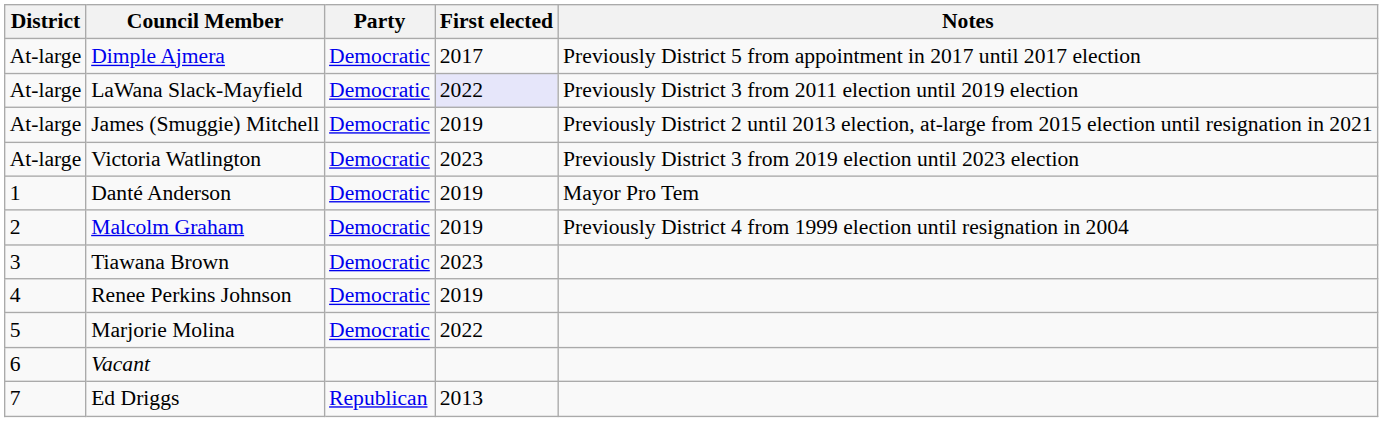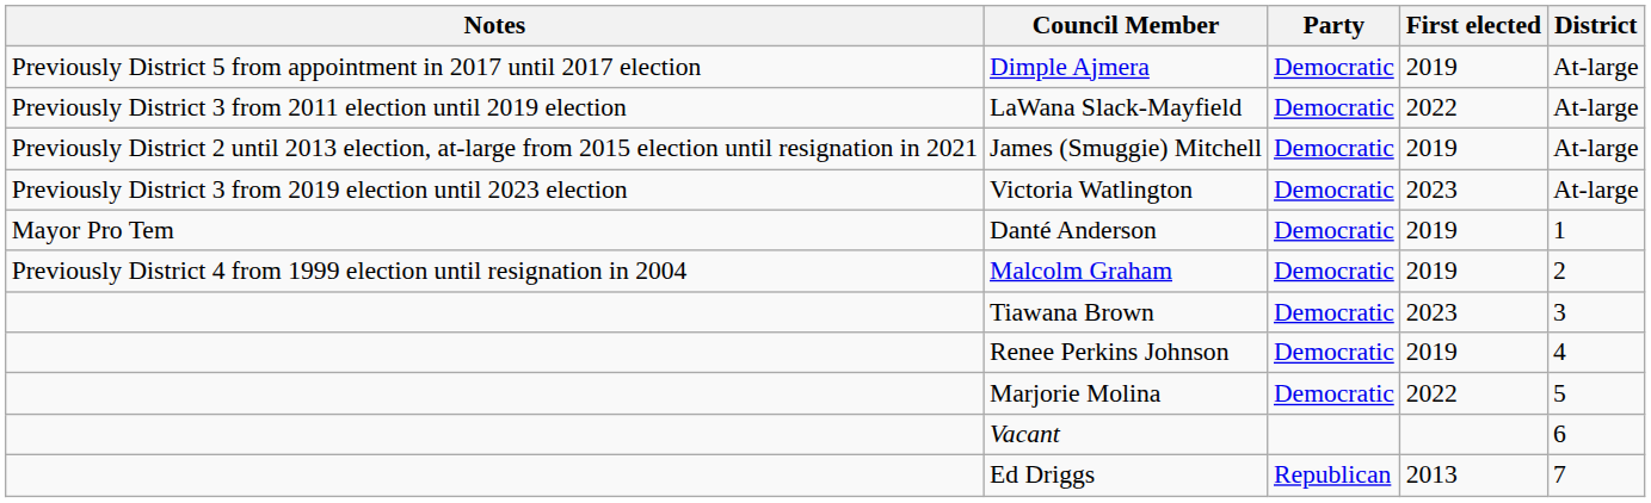columns swapped: District <-> Notes
Dimple Ajmera | First elected: 2017 -> 2019
LaWana Slack-Mayfield | First elected: lavender background -> no background
